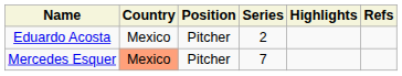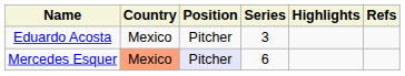Eduardo Acosta | Series: 2 -> 3
Mercedes Esquer | Position: no background -> lavender background
Mercedes Esquer | Series: 7 -> 6
